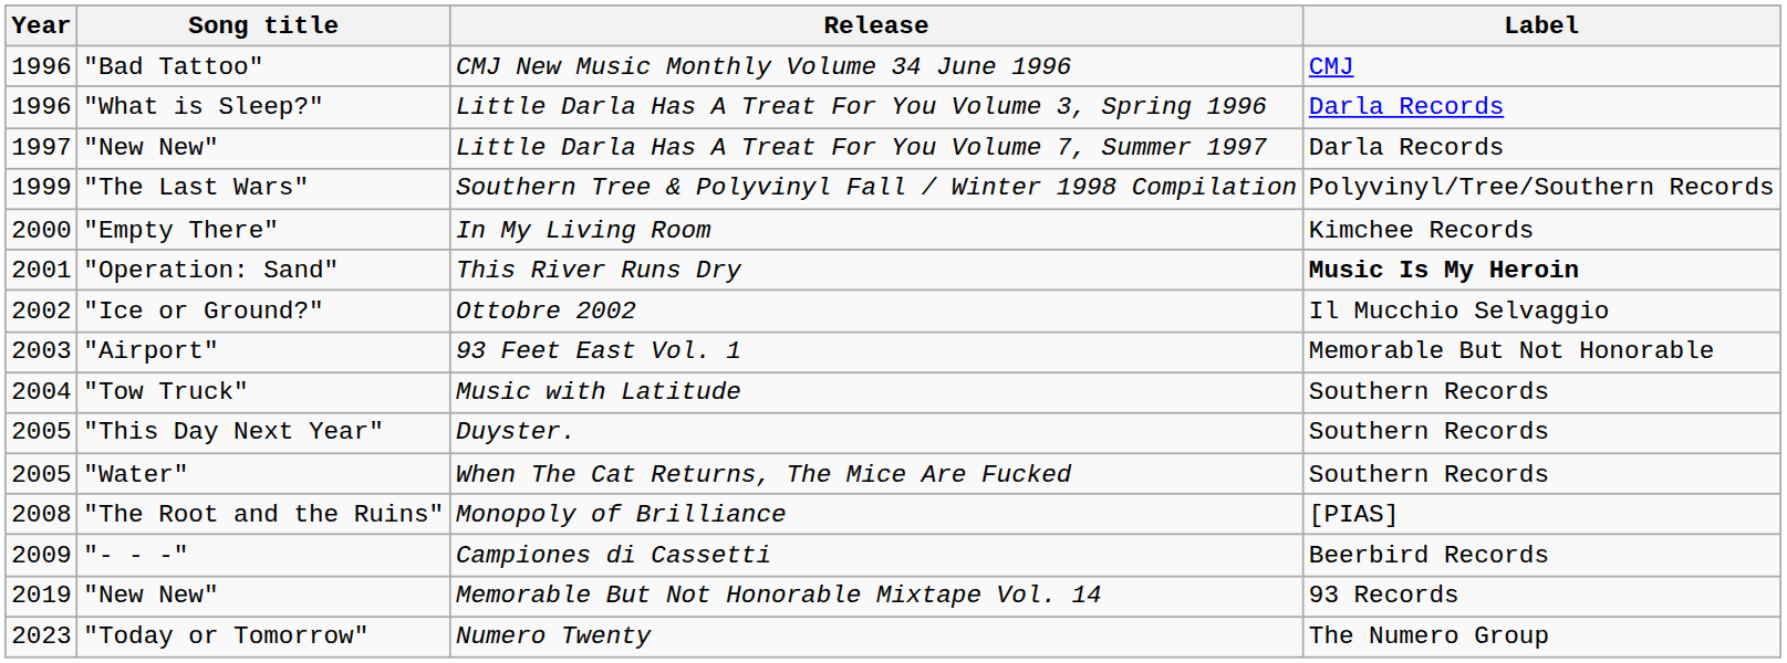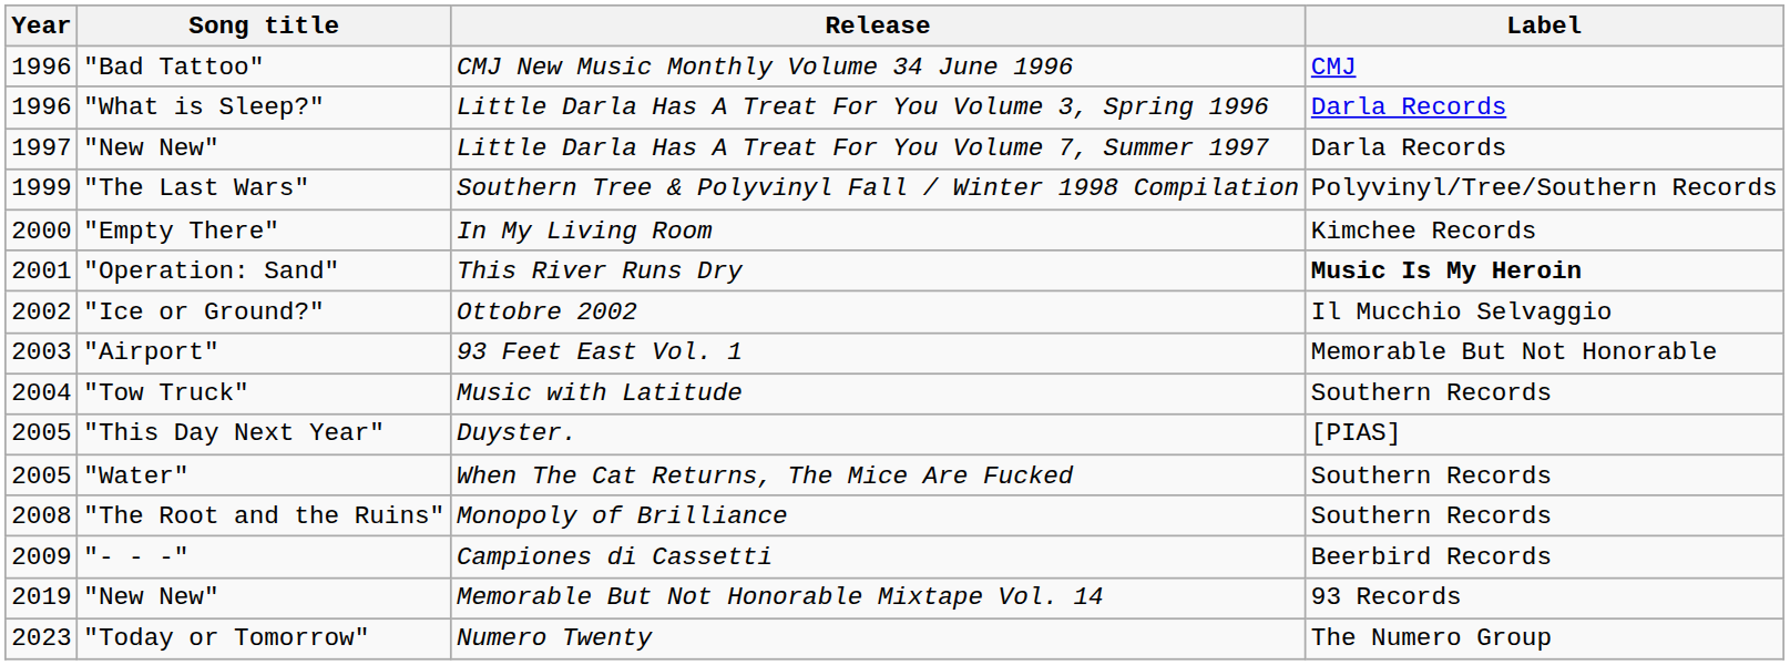Duyster. | Label: Southern Records -> [PIAS]
Monopoly of Brilliance | Label: [PIAS] -> Southern Records
